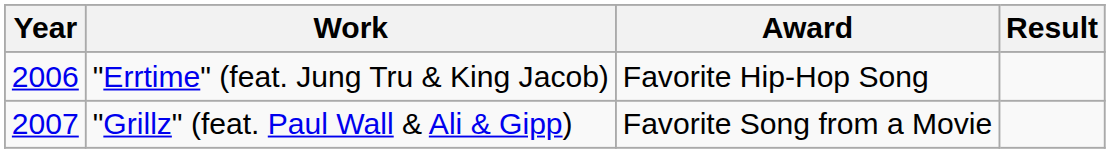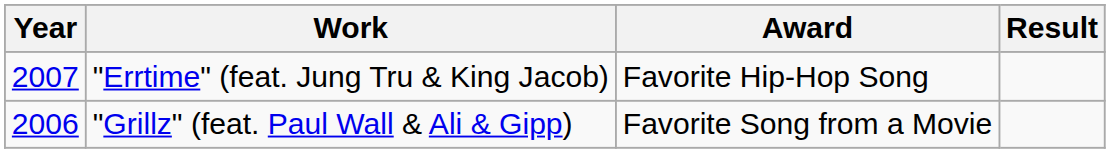"Errtime" (feat. Jung Tru & King Jacob) | Year: 2006 -> 2007
"Grillz" (feat. Paul Wall & Ali & Gipp) | Year: 2007 -> 2006
